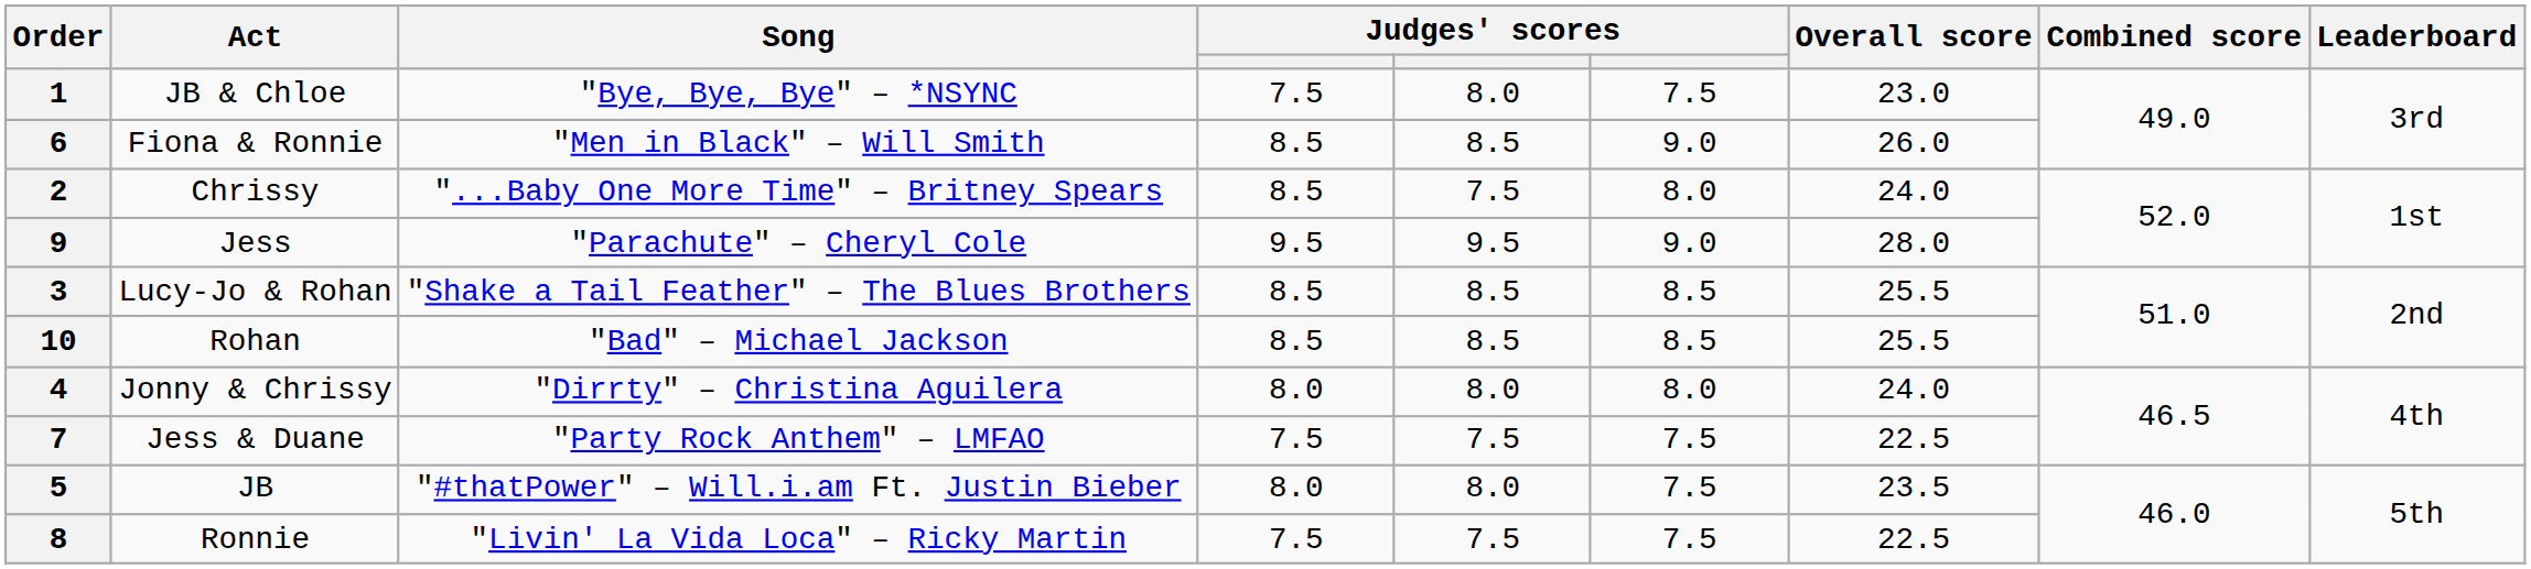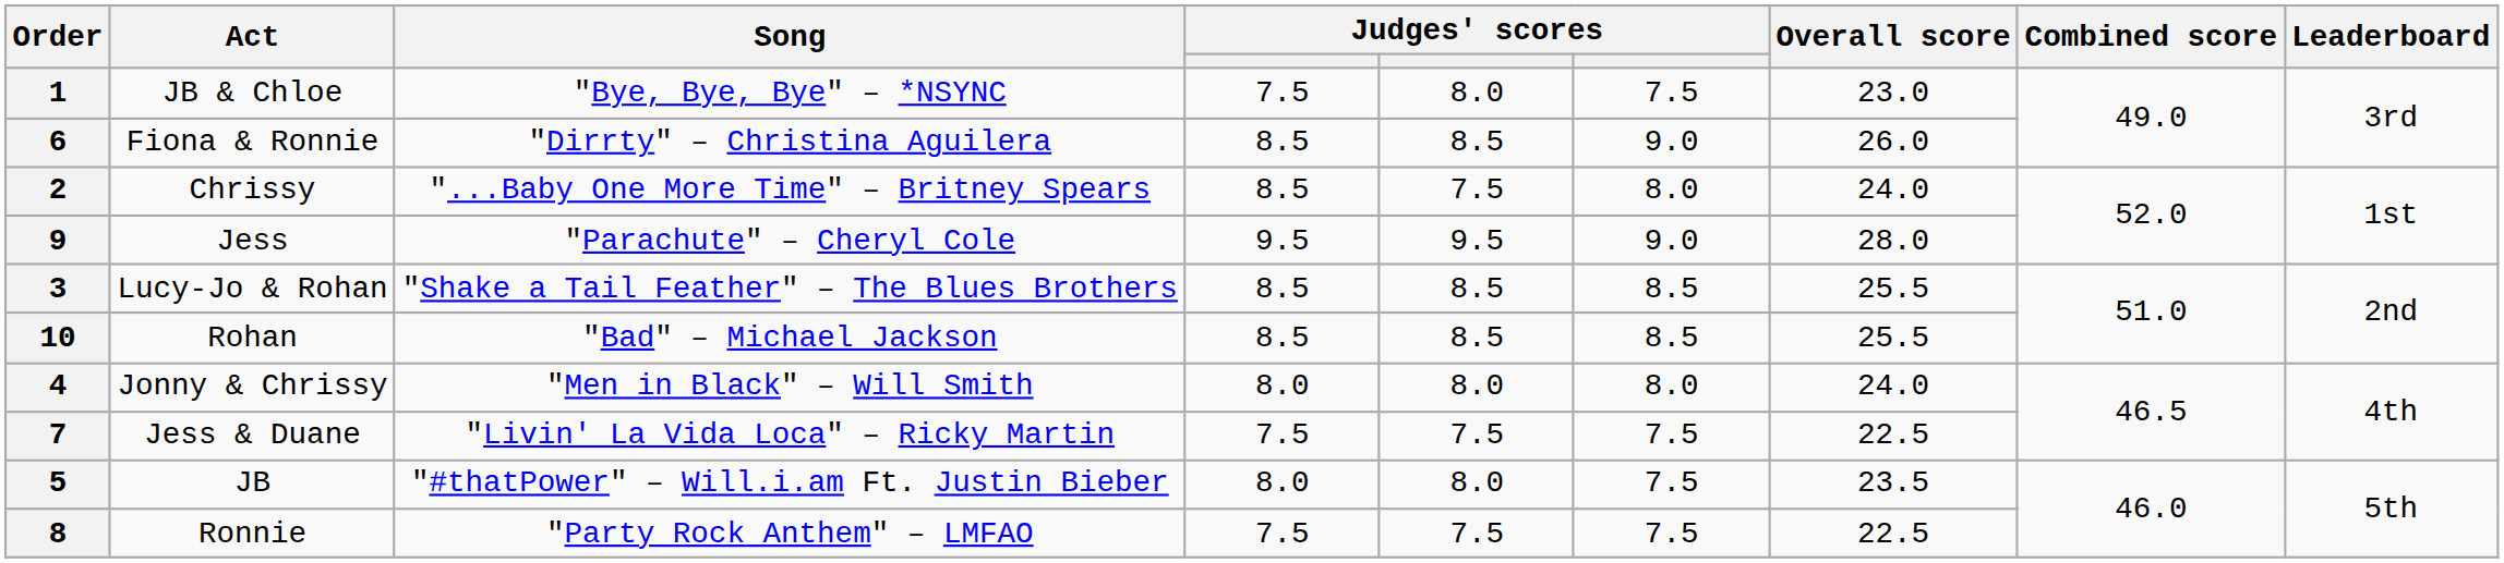6 | Song: "Men in Black" – Will Smith -> "Dirrty" – Christina Aguilera
4 | Song: "Dirrty" – Christina Aguilera -> "Men in Black" – Will Smith
7 | Song: "Party Rock Anthem" – LMFAO -> "Livin' La Vida Loca" – Ricky Martin
8 | Song: "Livin' La Vida Loca" – Ricky Martin -> "Party Rock Anthem" – LMFAO
